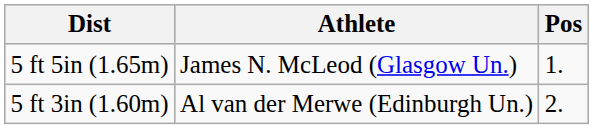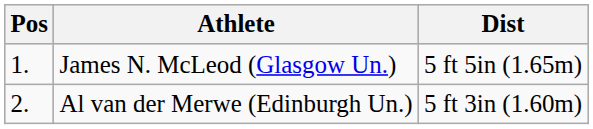columns swapped: Pos <-> Dist
